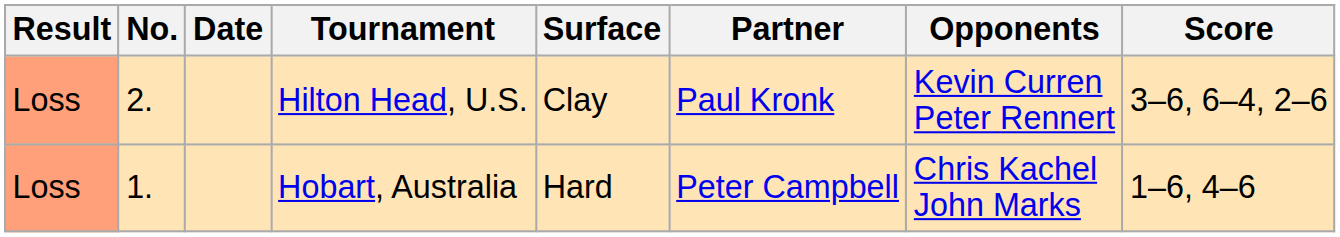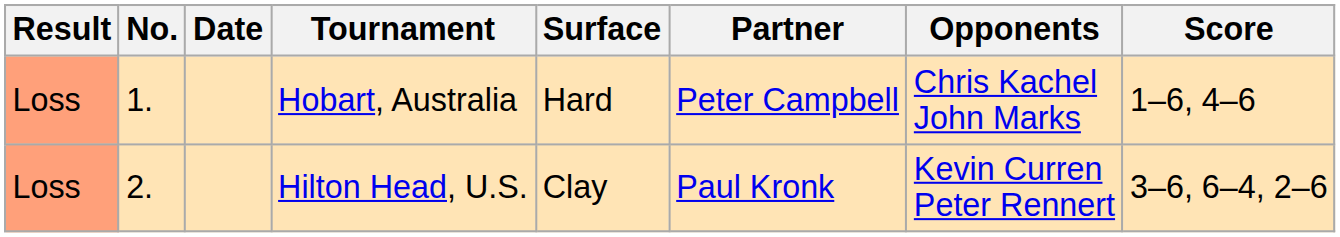rows swapped: Hobart, Australia <-> Hilton Head, U.S.
